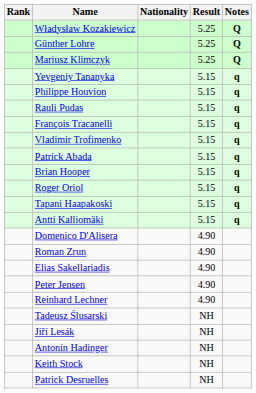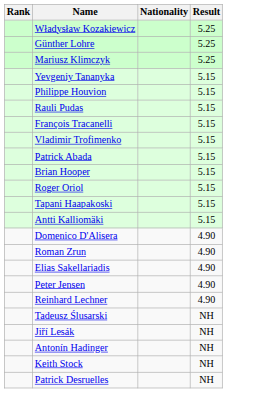- column: Notes | Q | Q | Q | q | q | q | q | q | q | q | q | q | q
